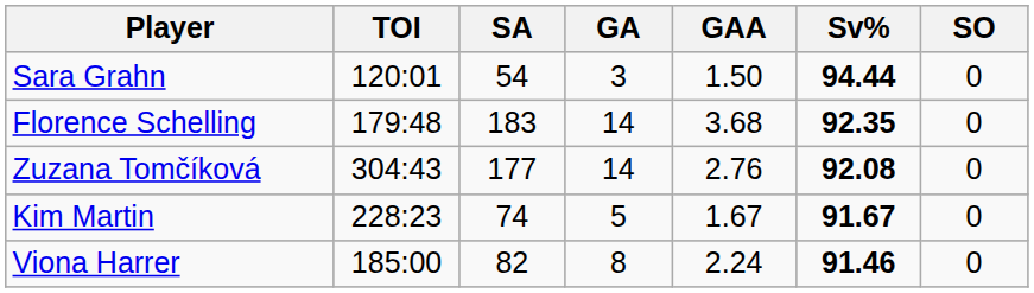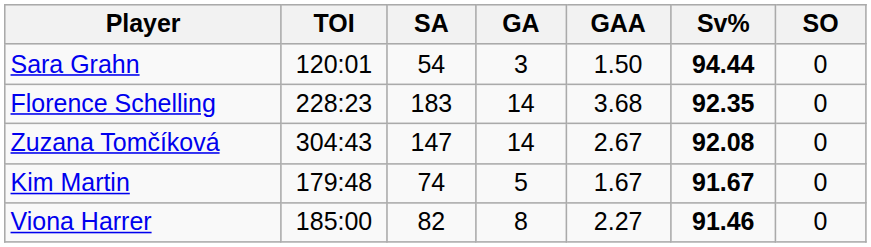Florence Schelling | TOI: 179:48 -> 228:23
Zuzana Tomčíková | SA: 177 -> 147
Zuzana Tomčíková | GAA: 2.76 -> 2.67
Kim Martin | TOI: 228:23 -> 179:48
Viona Harrer | GAA: 2.24 -> 2.27
